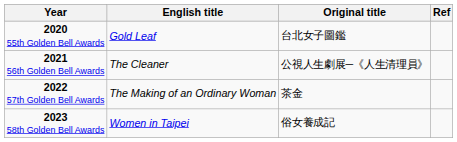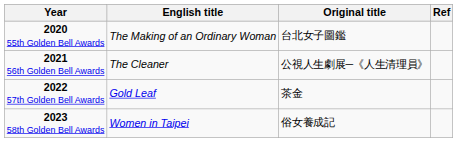2020 55th Golden Bell Awards | English title: Gold Leaf -> The Making of an Ordinary Woman
2022 57th Golden Bell Awards | English title: The Making of an Ordinary Woman -> Gold Leaf
